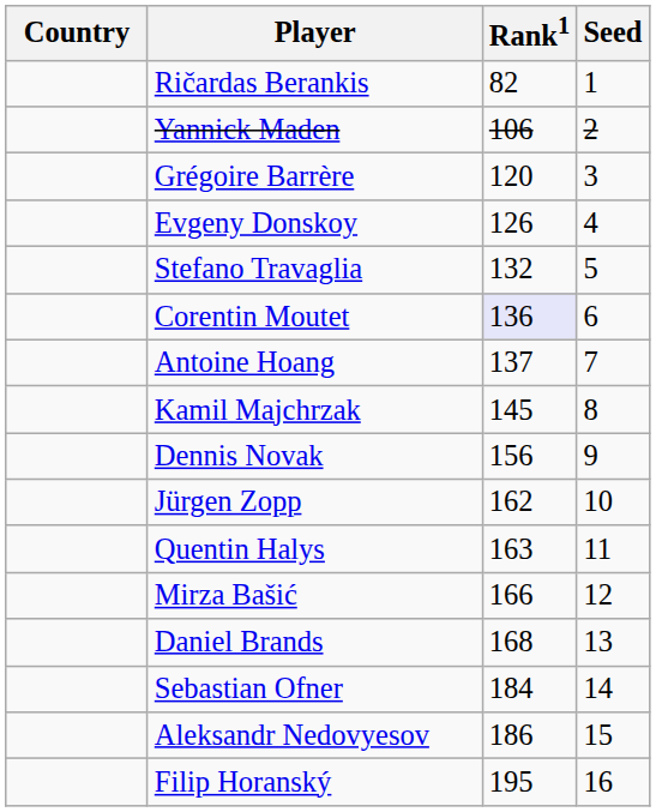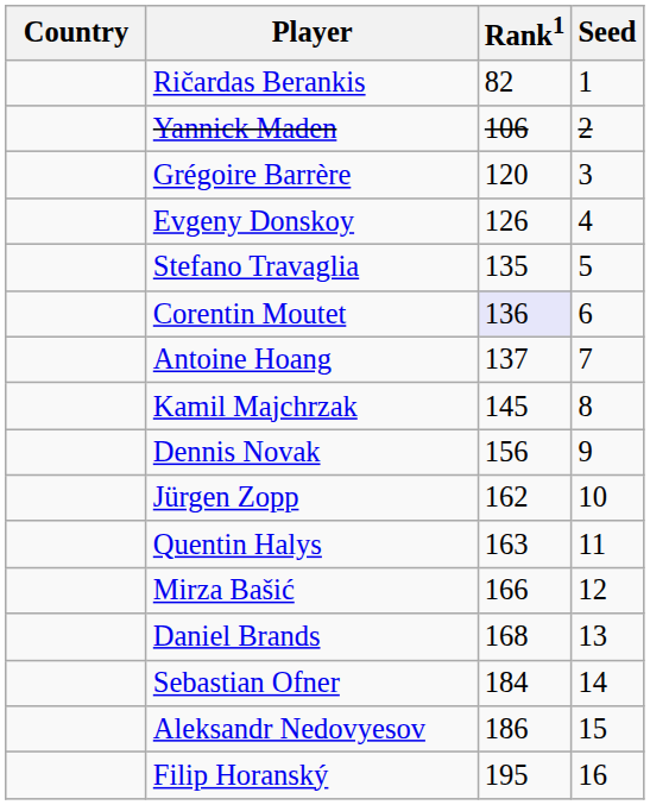Stefano Travaglia | Rank1: 132 -> 135
